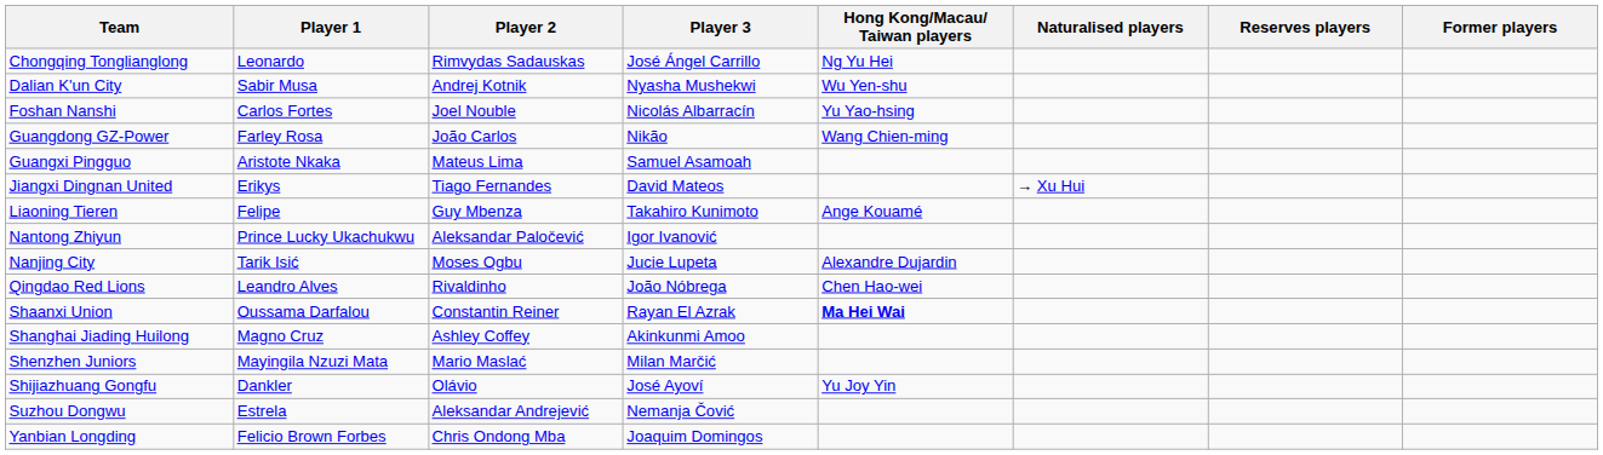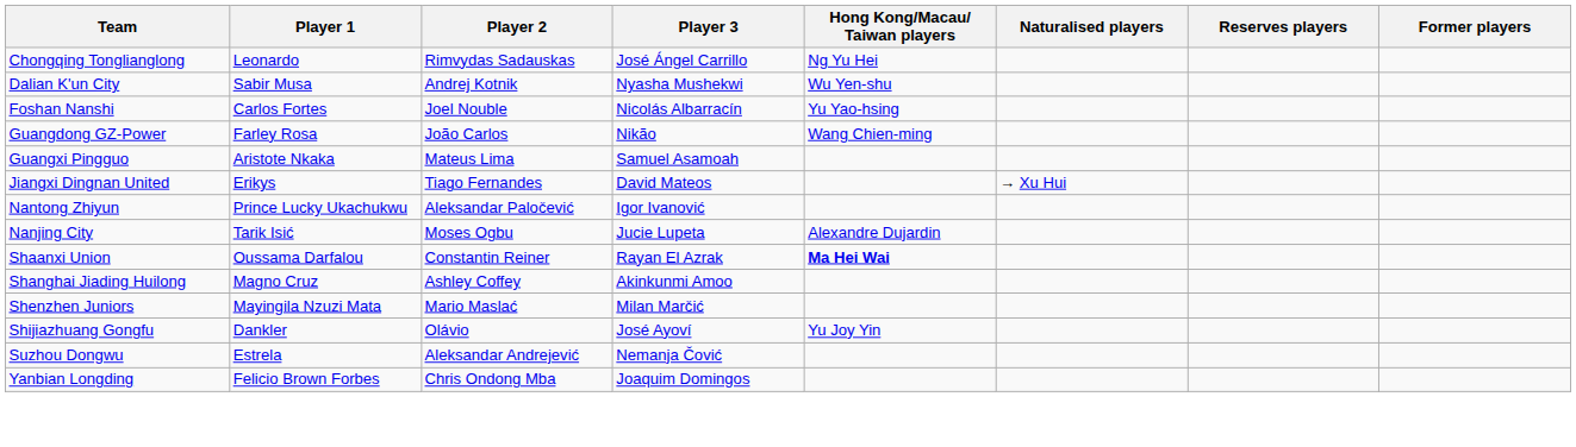- row: Liaoning Tieren | Felipe | Guy Mbenza | Takahiro Kunimoto | Ange Kouamé
- row: Qingdao Red Lions | Leandro Alves | Rivaldinho | João Nóbrega | Chen Hao-wei
